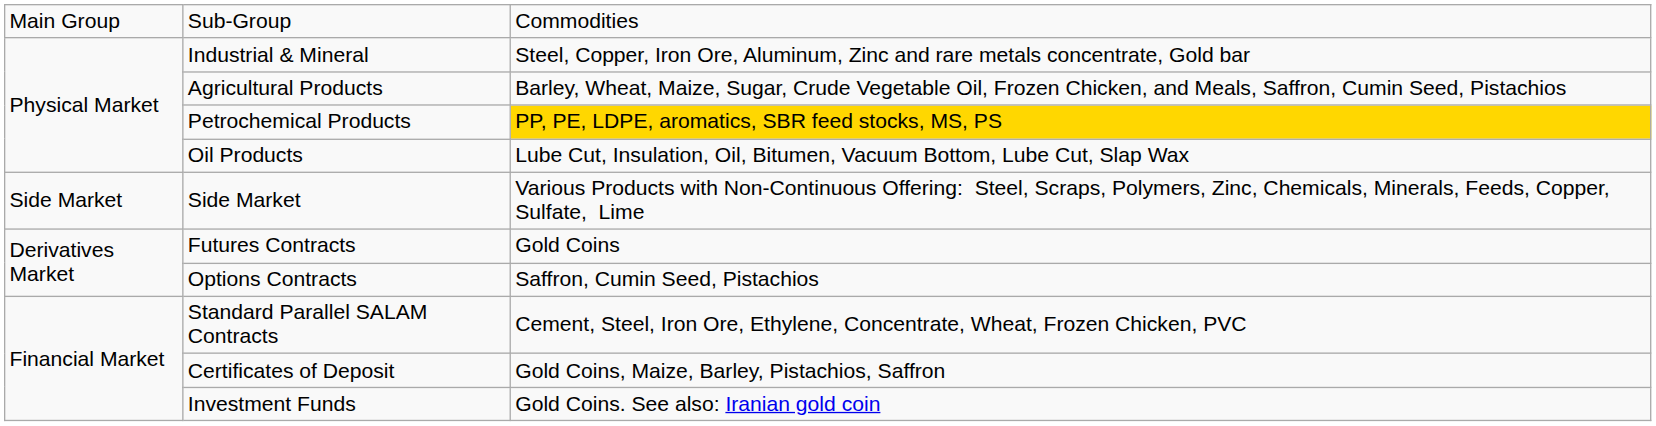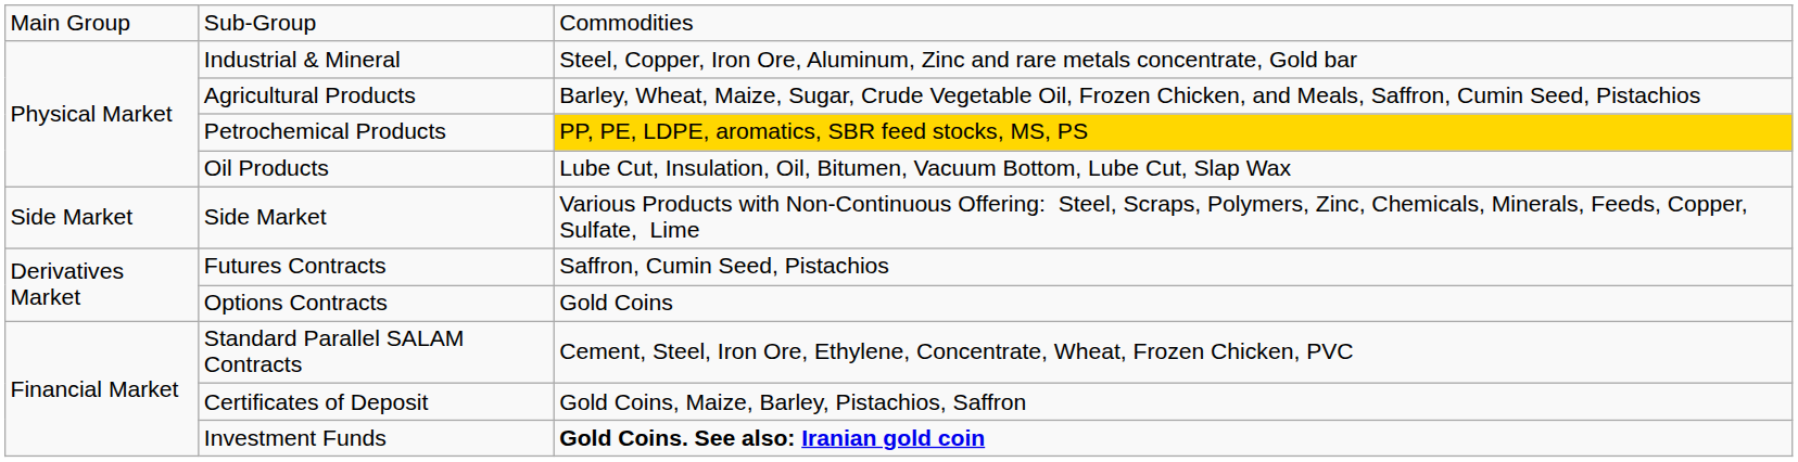Futures Contracts | column 3: Gold Coins -> Saffron, Cumin Seed, Pistachios
Options Contracts | column 3: Saffron, Cumin Seed, Pistachios -> Gold Coins
Investment Funds | column 3: normal -> bold
